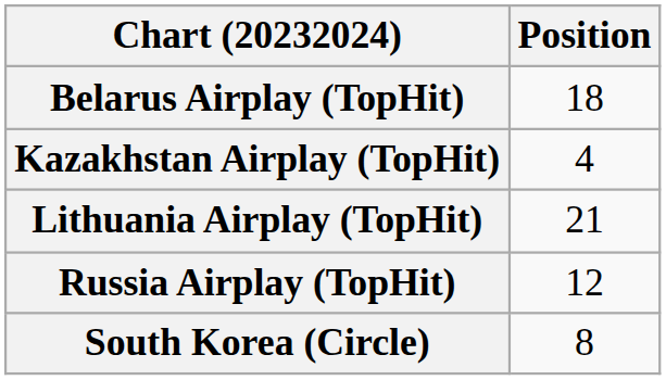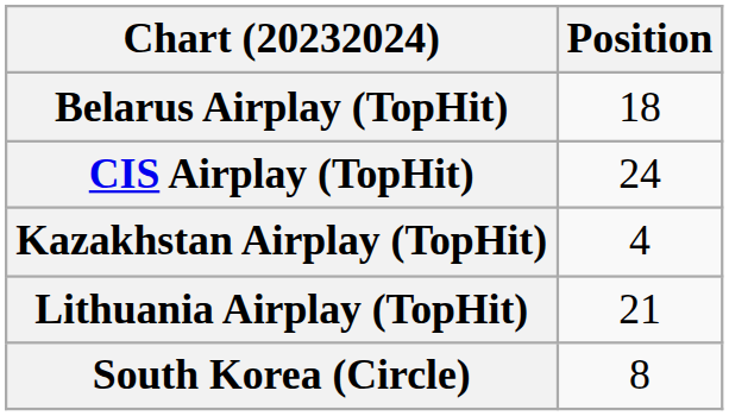+ row: CIS Airplay (TopHit) | 24
- row: Russia Airplay (TopHit) | 12
